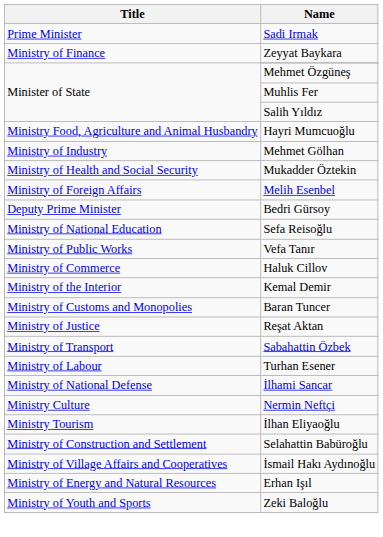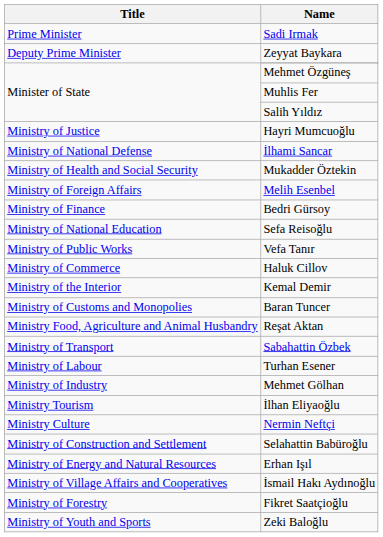Zeyyat Baykara | Title: Ministry of Finance -> Deputy Prime Minister
Hayri Mumcuoğlu | Title: Ministry Food, Agriculture and Animal Husbandry -> Ministry of Justice
rows swapped: İlhami Sancar <-> Mehmet Gölhan
Bedri Gürsoy | Title: Deputy Prime Minister -> Ministry of Finance
Reşat Aktan | Title: Ministry of Justice -> Ministry Food, Agriculture and Animal Husbandry
rows swapped: İlhan Eliyaoğlu <-> Nermin Neftçi
rows swapped: Erhan Işıl <-> İsmail Hakı Aydınoğlu
+ row: Ministry of Forestry | Fikret Saatçioğlu
